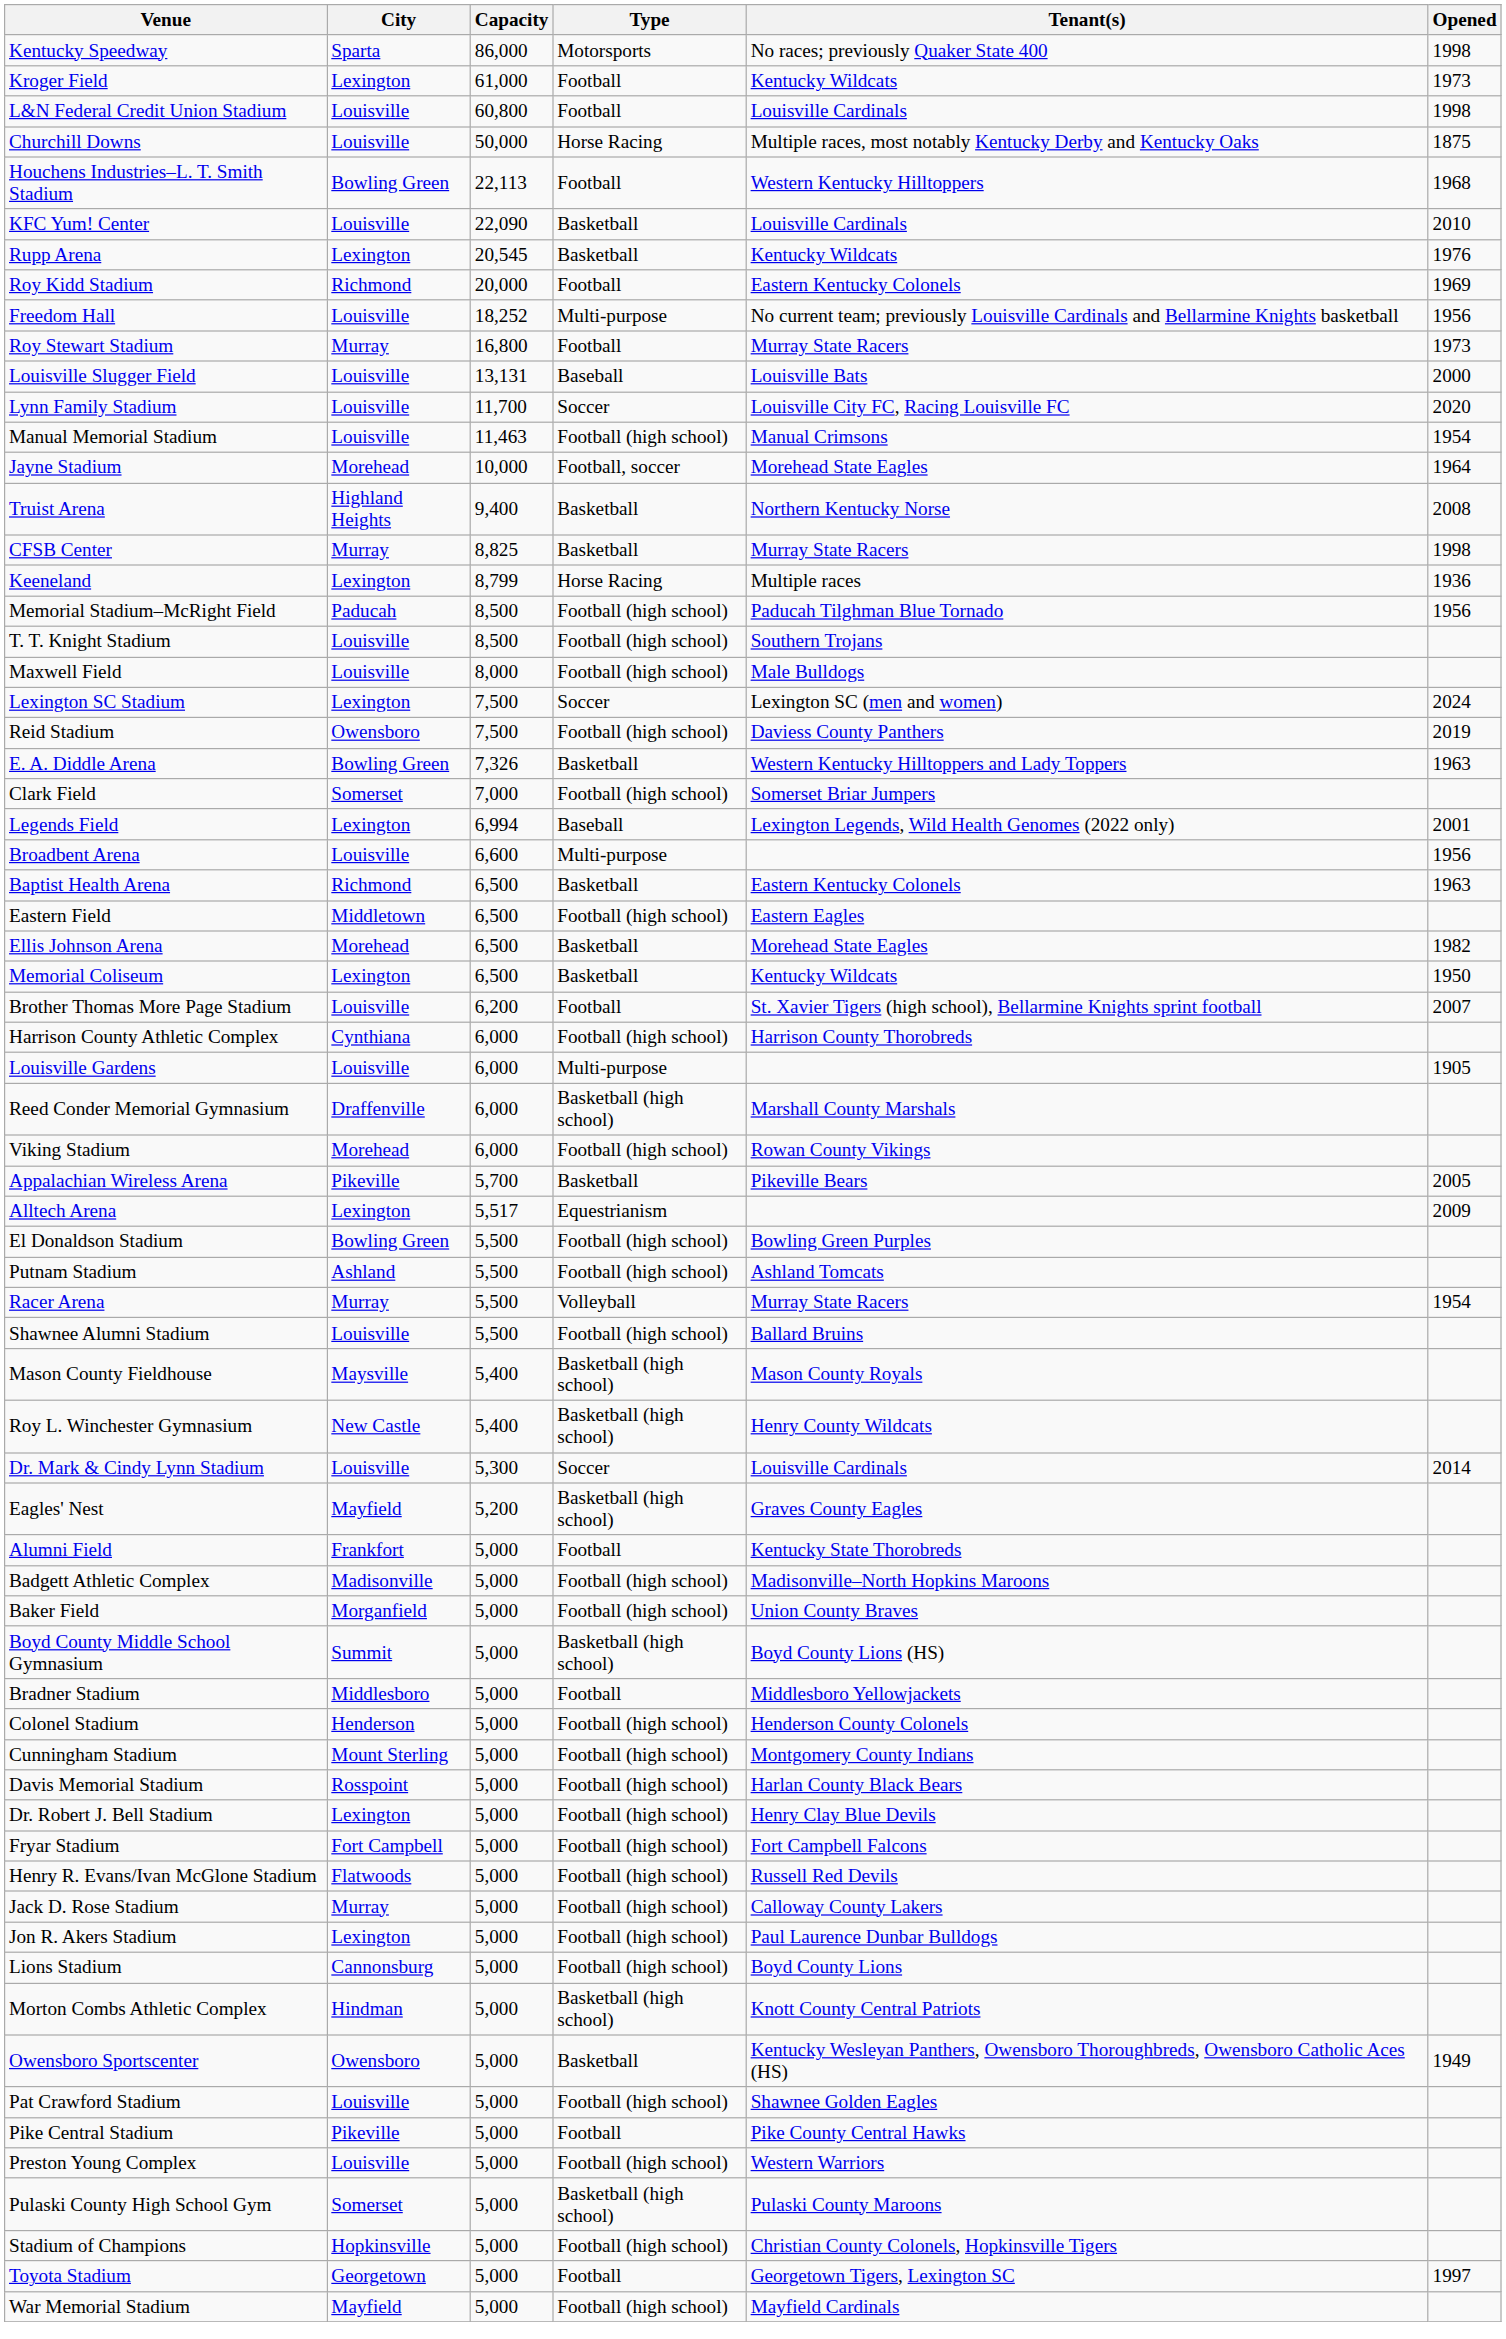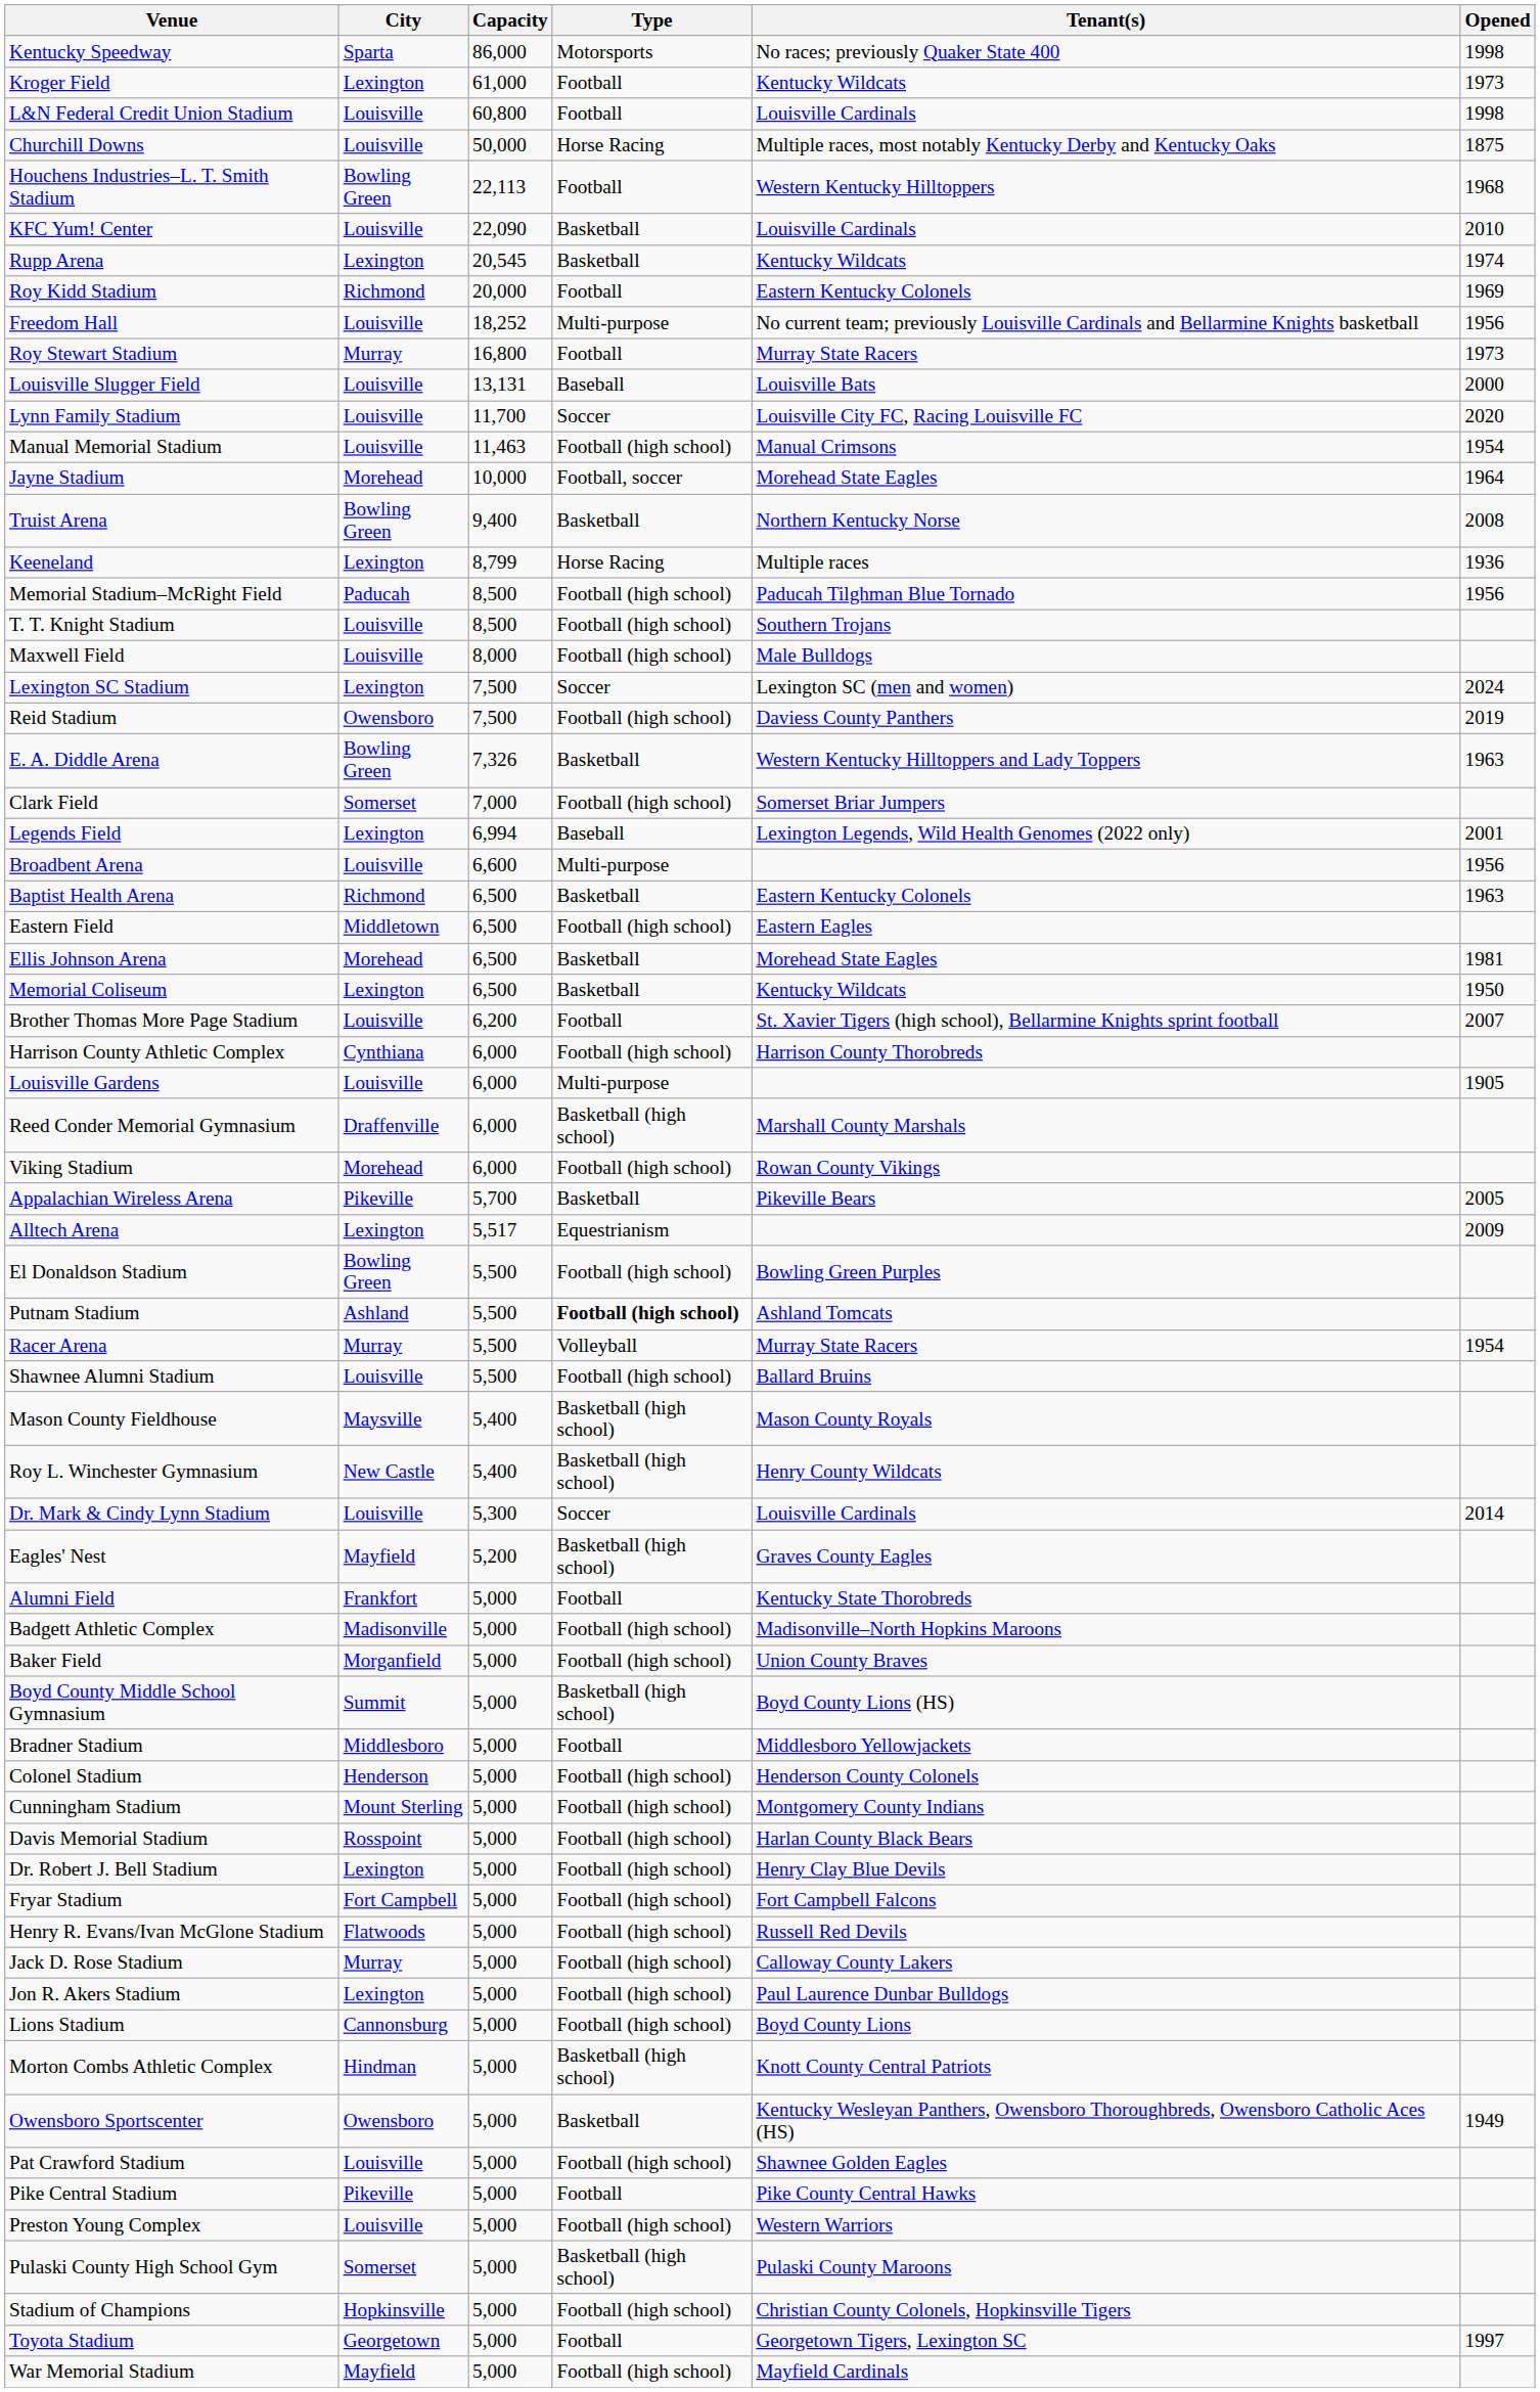Rupp Arena | Opened: 1976 -> 1974
Truist Arena | City: Highland Heights -> Bowling Green
- row: CFSB Center | Murray | 8,825 | Basketball | Murray State Racers | 1998
Ellis Johnson Arena | Opened: 1982 -> 1981
Putnam Stadium | Type: normal -> bold
